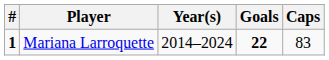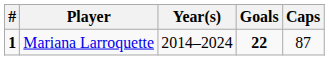Mariana Larroquette | Caps: 83 -> 87
